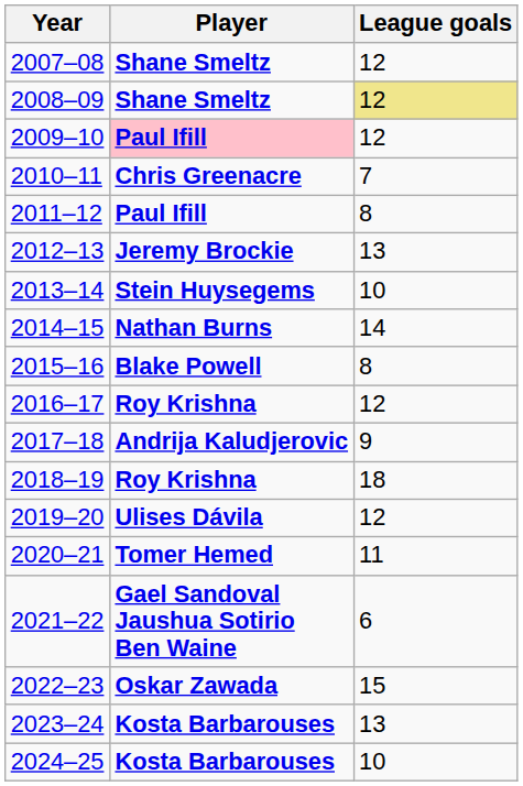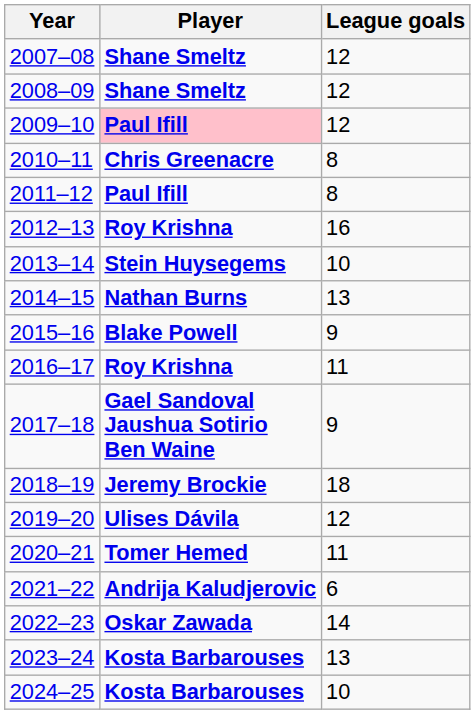2008–09 | League goals: khaki background -> no background
2010–11 | League goals: 7 -> 8
2012–13 | Player: Jeremy Brockie -> Roy Krishna
2012–13 | League goals: 13 -> 16
2014–15 | League goals: 14 -> 13
2015–16 | League goals: 8 -> 9
2016–17 | League goals: 12 -> 11
2017–18 | Player: Andrija Kaludjerovic -> Gael Sandoval Jaushua Sotirio Ben Waine
2018–19 | Player: Roy Krishna -> Jeremy Brockie
2021–22 | Player: Gael Sandoval Jaushua Sotirio Ben Waine -> Andrija Kaludjerovic
2022–23 | League goals: 15 -> 14
